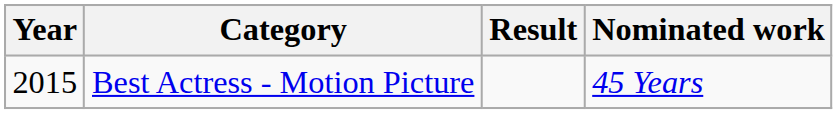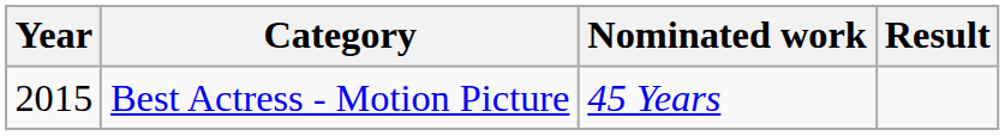columns swapped: Nominated work <-> Result
